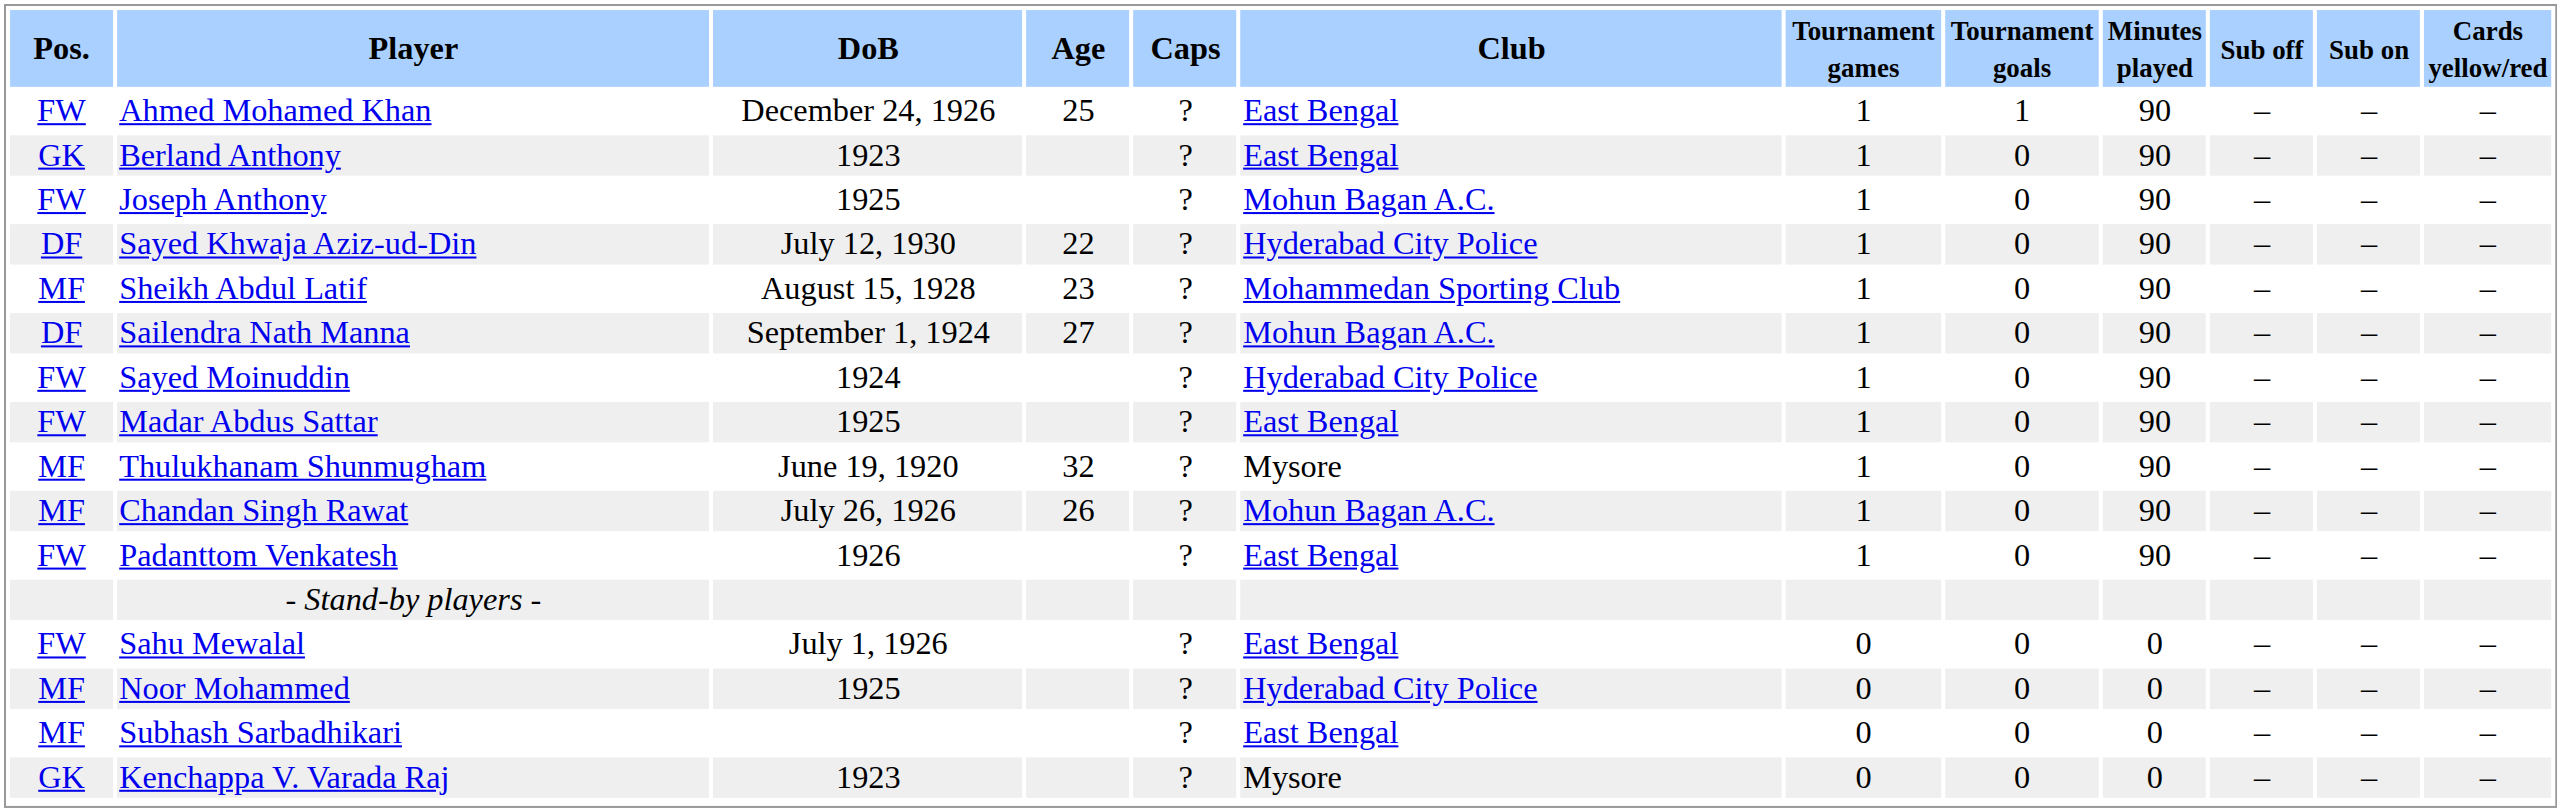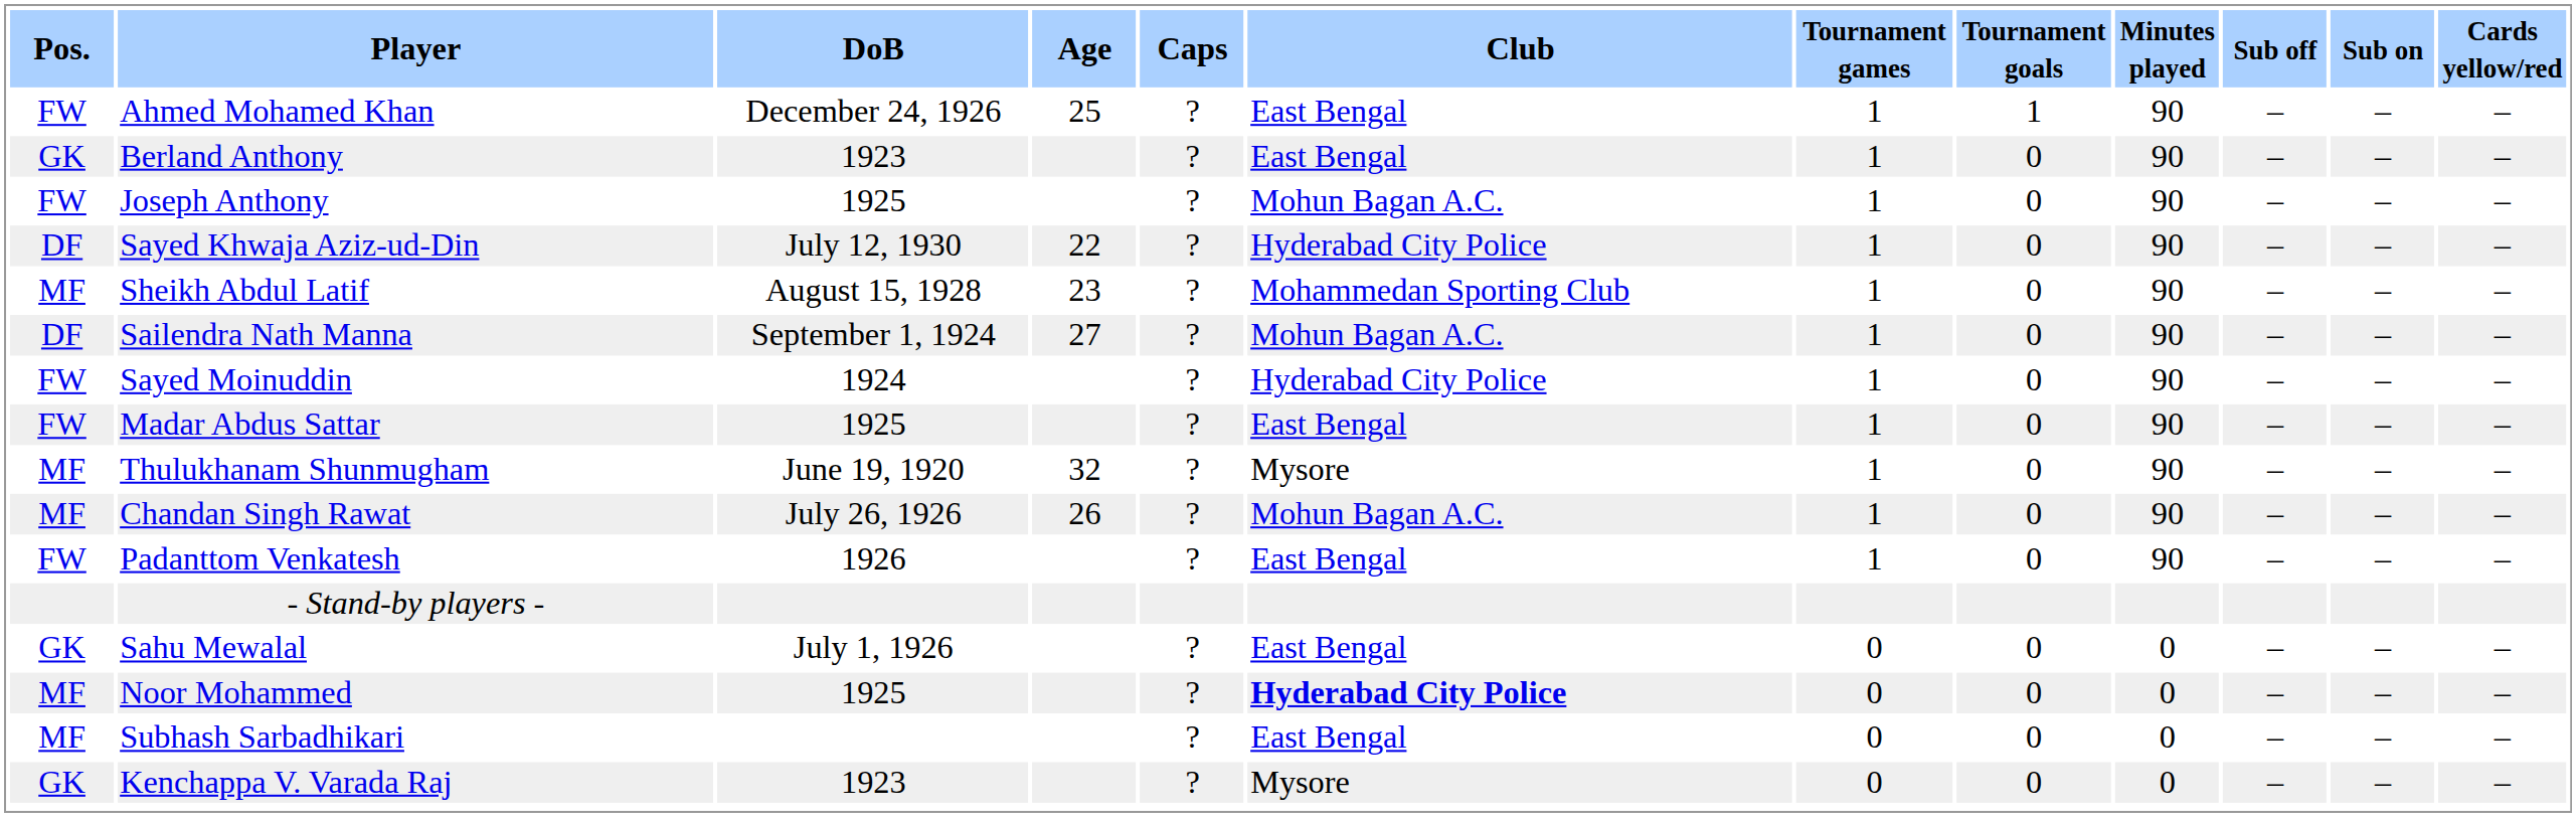Sahu Mewalal | Pos.: FW -> GK
Noor Mohammed | Club: normal -> bold
